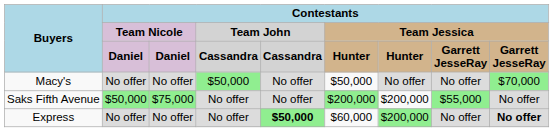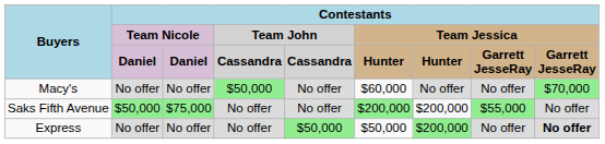Macy's | column 6: $50,000 -> $60,000
Express | column 5: bold -> normal
Express | column 6: $60,000 -> $50,000
